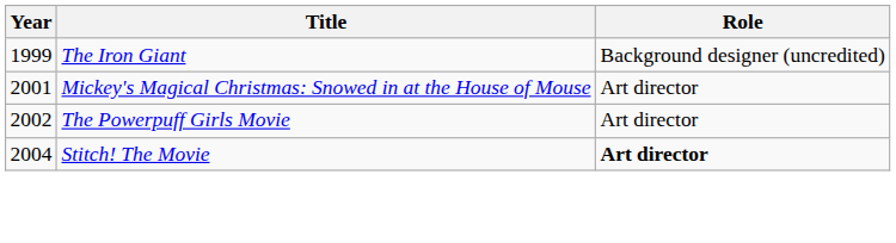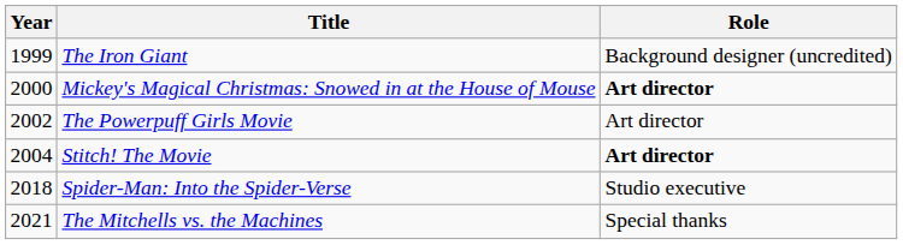Mickey's Magical Christmas: Snowed in at the House of Mouse | Year: 2001 -> 2000
Mickey's Magical Christmas: Snowed in at the House of Mouse | Role: normal -> bold
+ row: 2018 | Spider-Man: Into the Spider-Verse | Studio executive
+ row: 2021 | The Mitchells vs. the Machines | Special thanks
